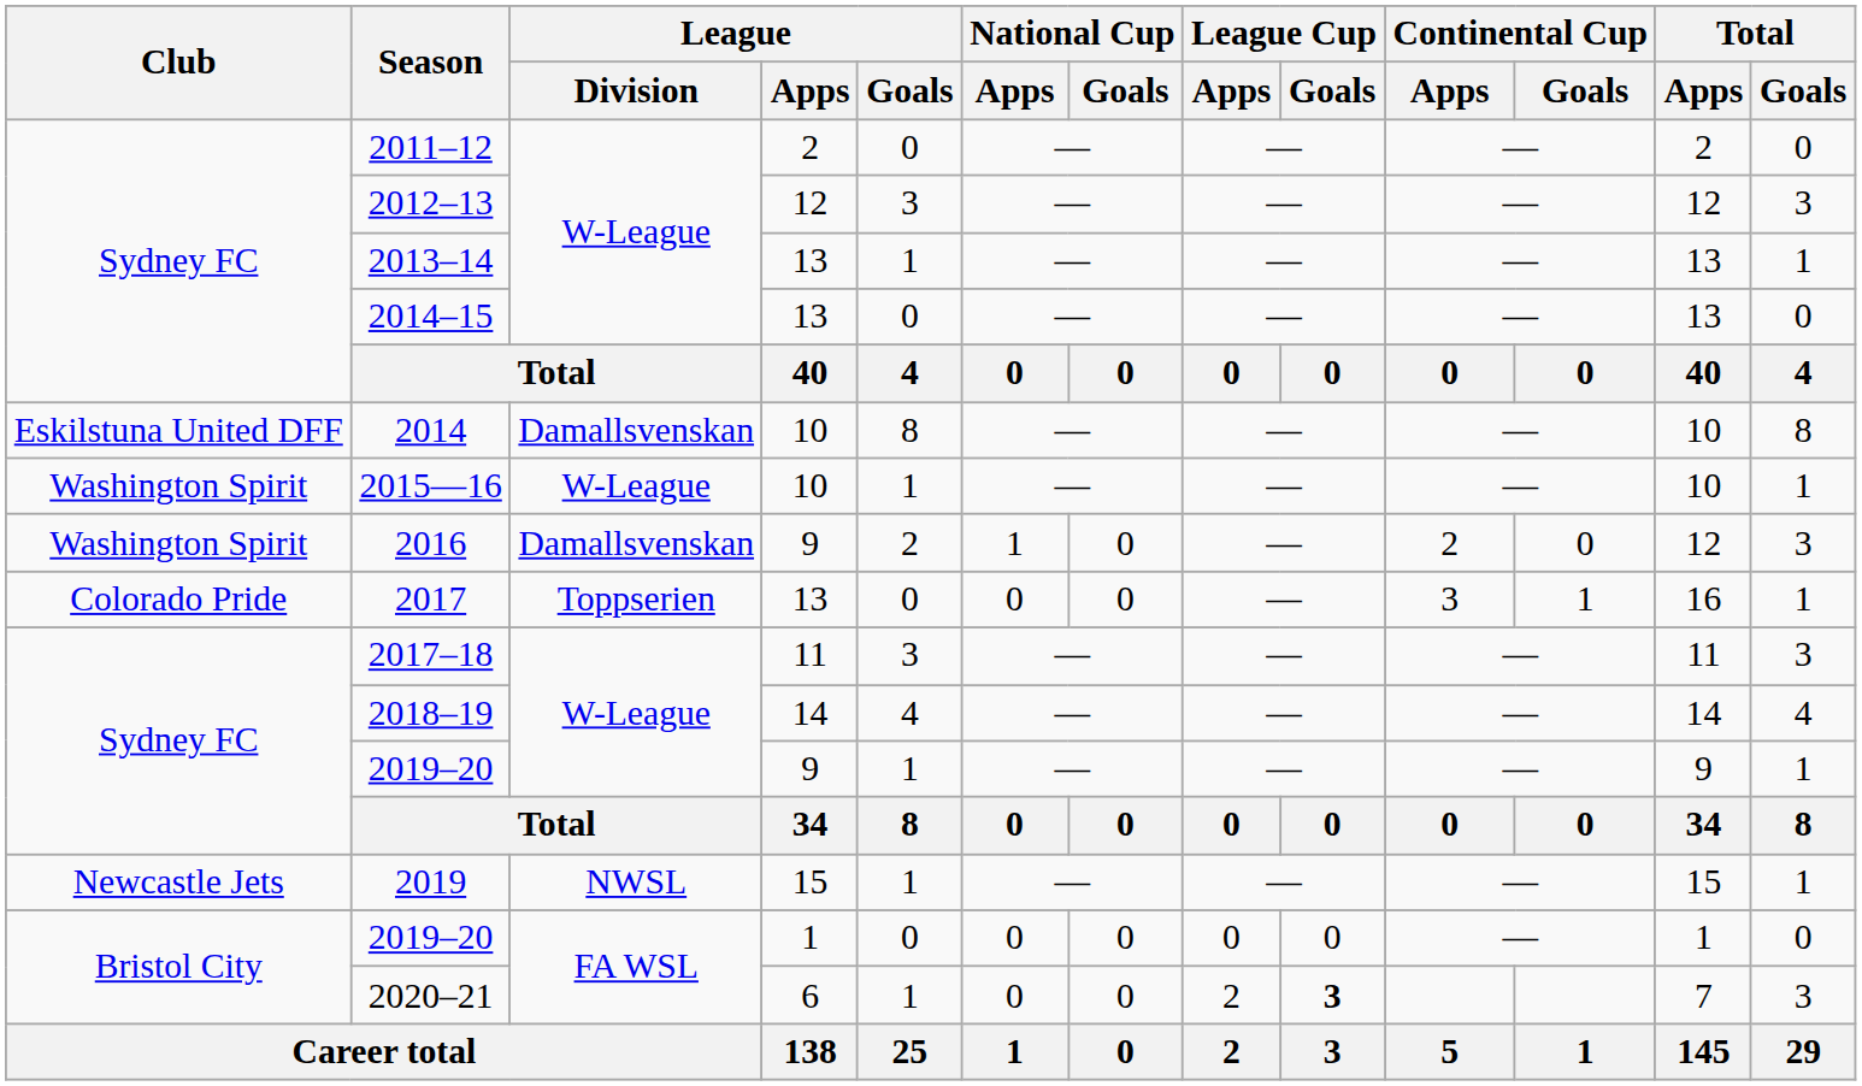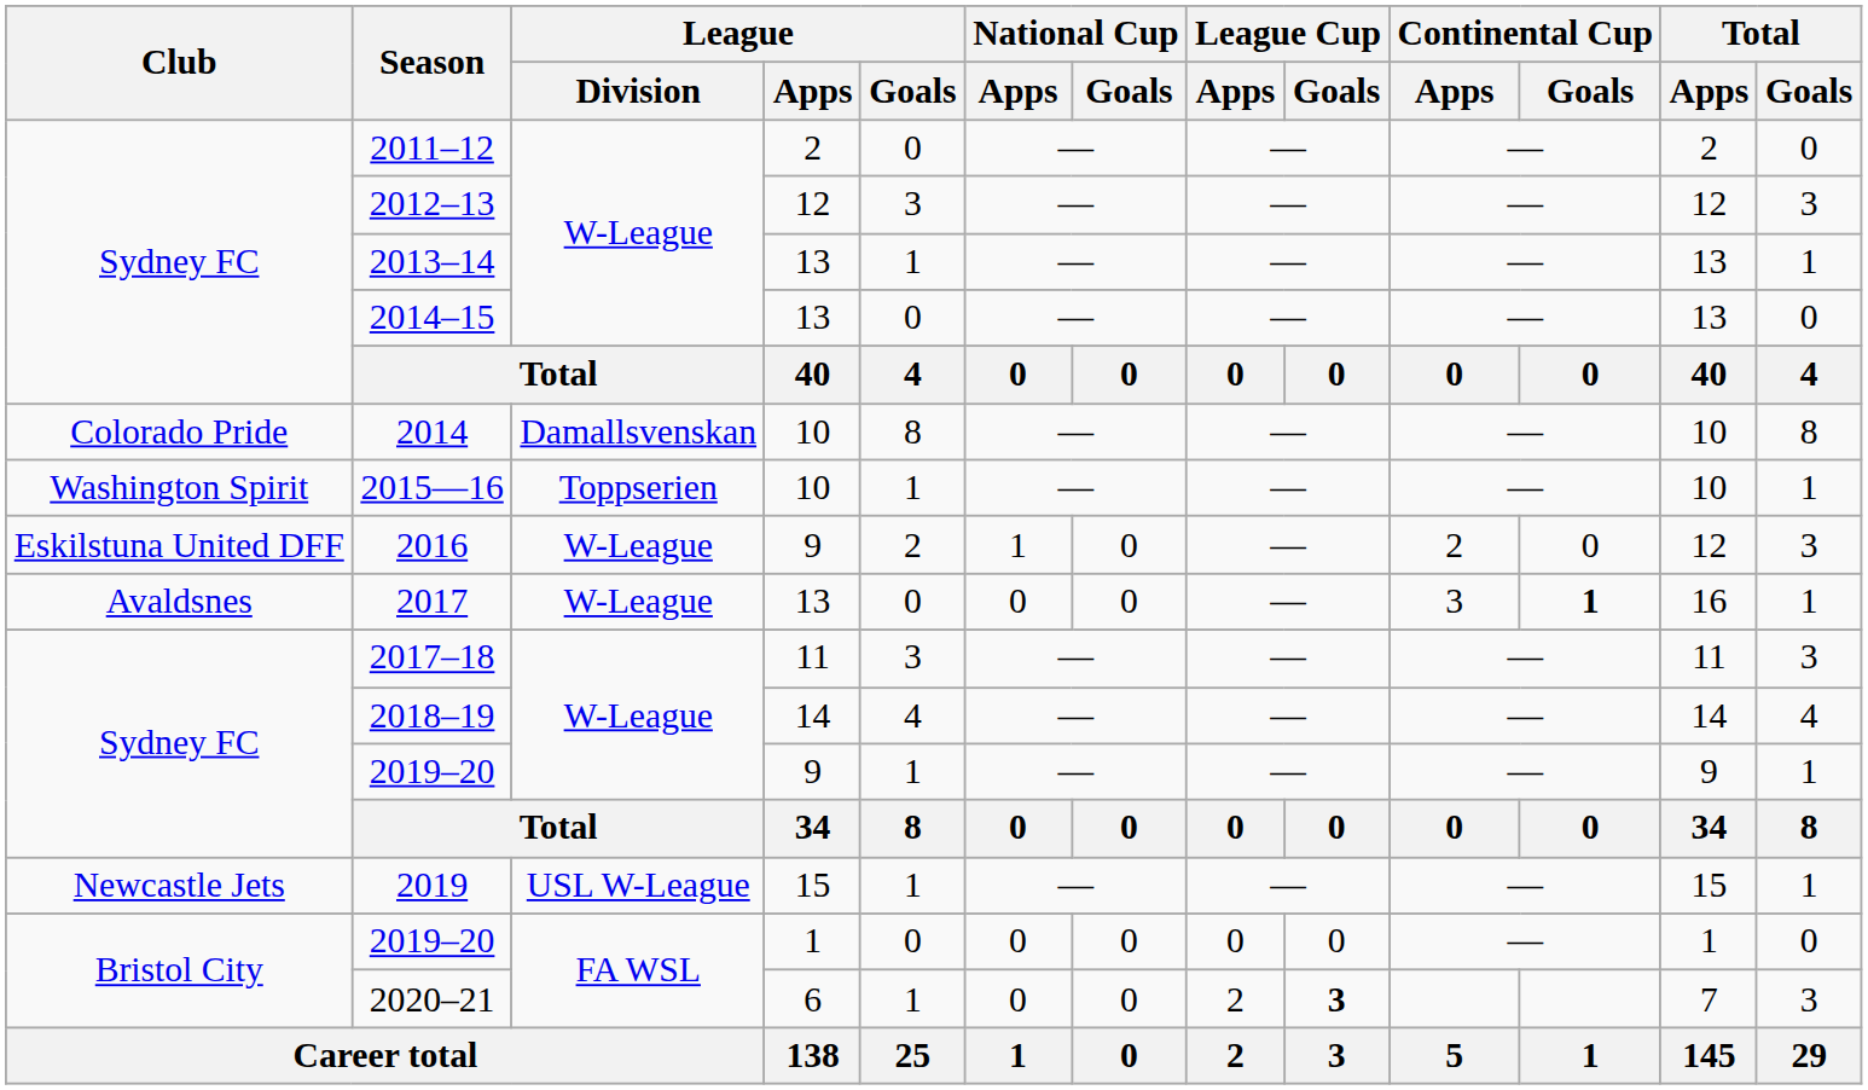2014 | Club: Eskilstuna United DFF -> Colorado Pride
2015—16 | League / Division: W-League -> Toppserien
2016 | Club: Washington Spirit -> Eskilstuna United DFF
2016 | League / Division: Damallsvenskan -> W-League
2017 | Club: Colorado Pride -> Avaldsnes
2017 | League / Division: Toppserien -> W-League
2017 | Continental Cup / Goals: normal -> bold
2019 | League / Division: NWSL -> USL W-League
